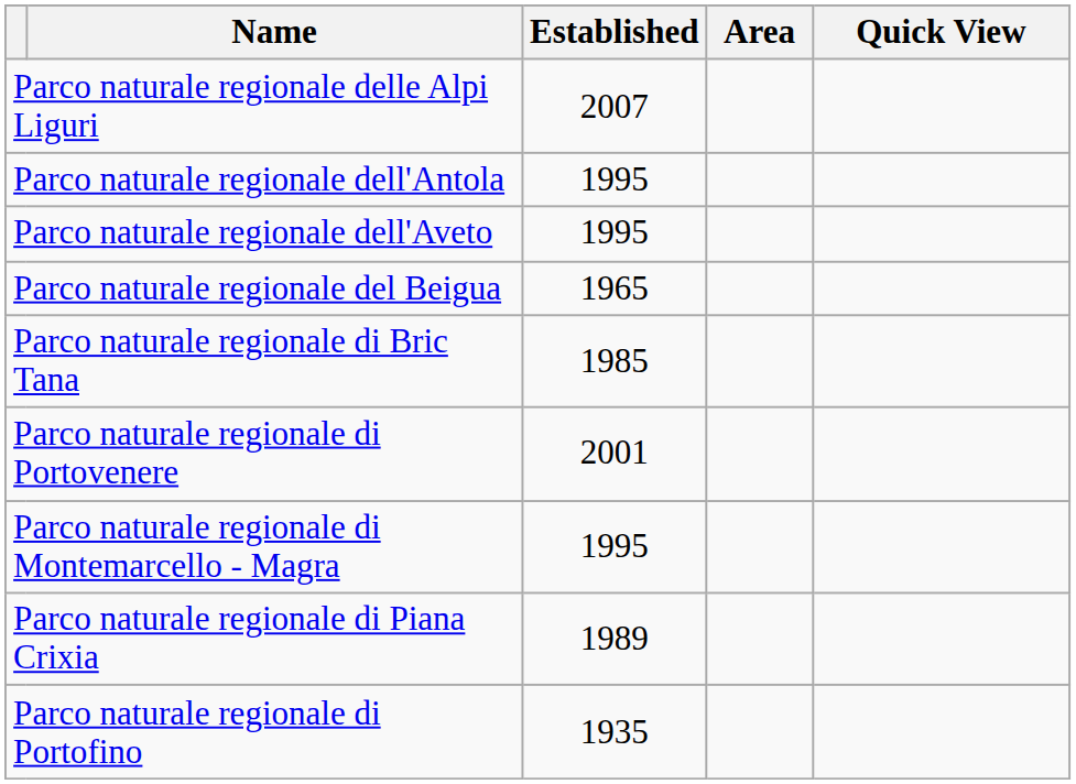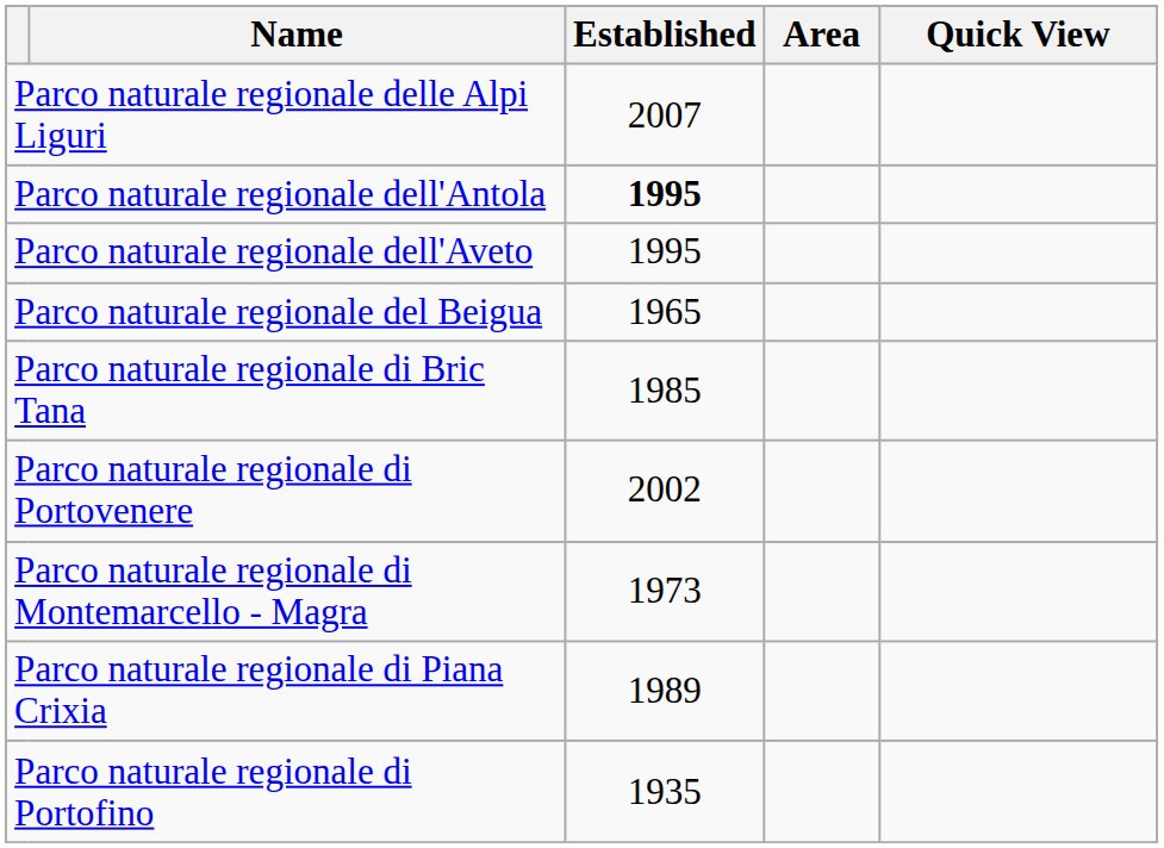Parco naturale regionale dell'Antola | Established: normal -> bold
Parco naturale regionale di Portovenere | Established: 2001 -> 2002
Parco naturale regionale di Montemarcello - Magra | Established: 1995 -> 1973
